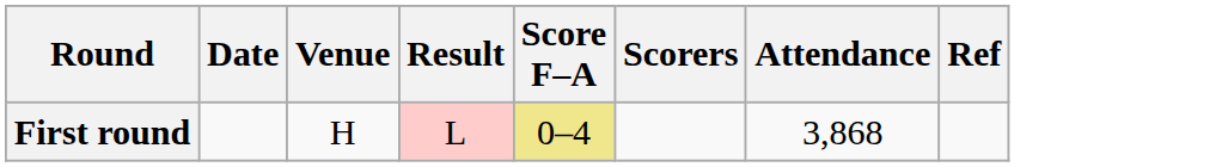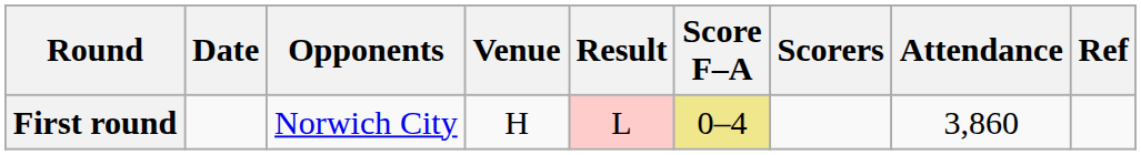+ column: Opponents | Norwich City
First round | Attendance: 3,868 -> 3,860
